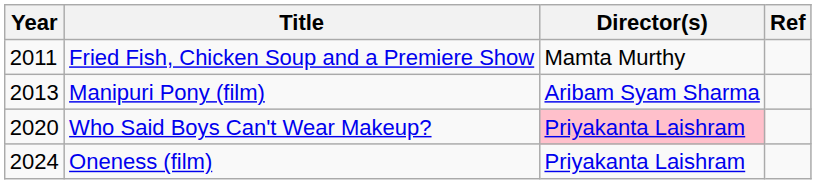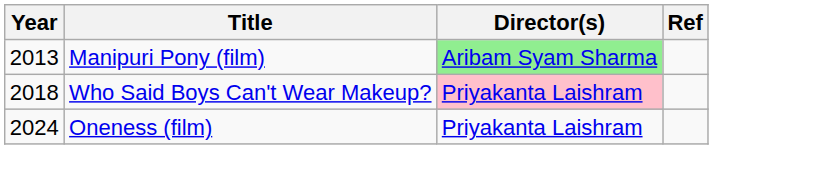- row: 2011 | Fried Fish, Chicken Soup and a Premiere Show | Mamta Murthy
Manipuri Pony (film) | Director(s): no background -> lightgreen background
Who Said Boys Can't Wear Makeup? | Year: 2020 -> 2018
